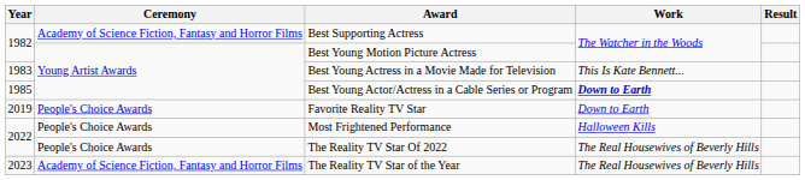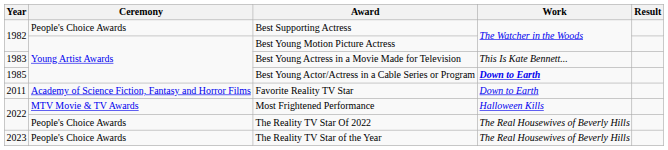Best Supporting Actress | Ceremony: Academy of Science Fiction, Fantasy and Horror Films -> People's Choice Awards
Favorite Reality TV Star | Year: 2019 -> 2011
Favorite Reality TV Star | Ceremony: People's Choice Awards -> Academy of Science Fiction, Fantasy and Horror Films
Most Frightened Performance | Ceremony: People's Choice Awards -> MTV Movie & TV Awards
The Reality TV Star of the Year | Ceremony: Academy of Science Fiction, Fantasy and Horror Films -> People's Choice Awards
